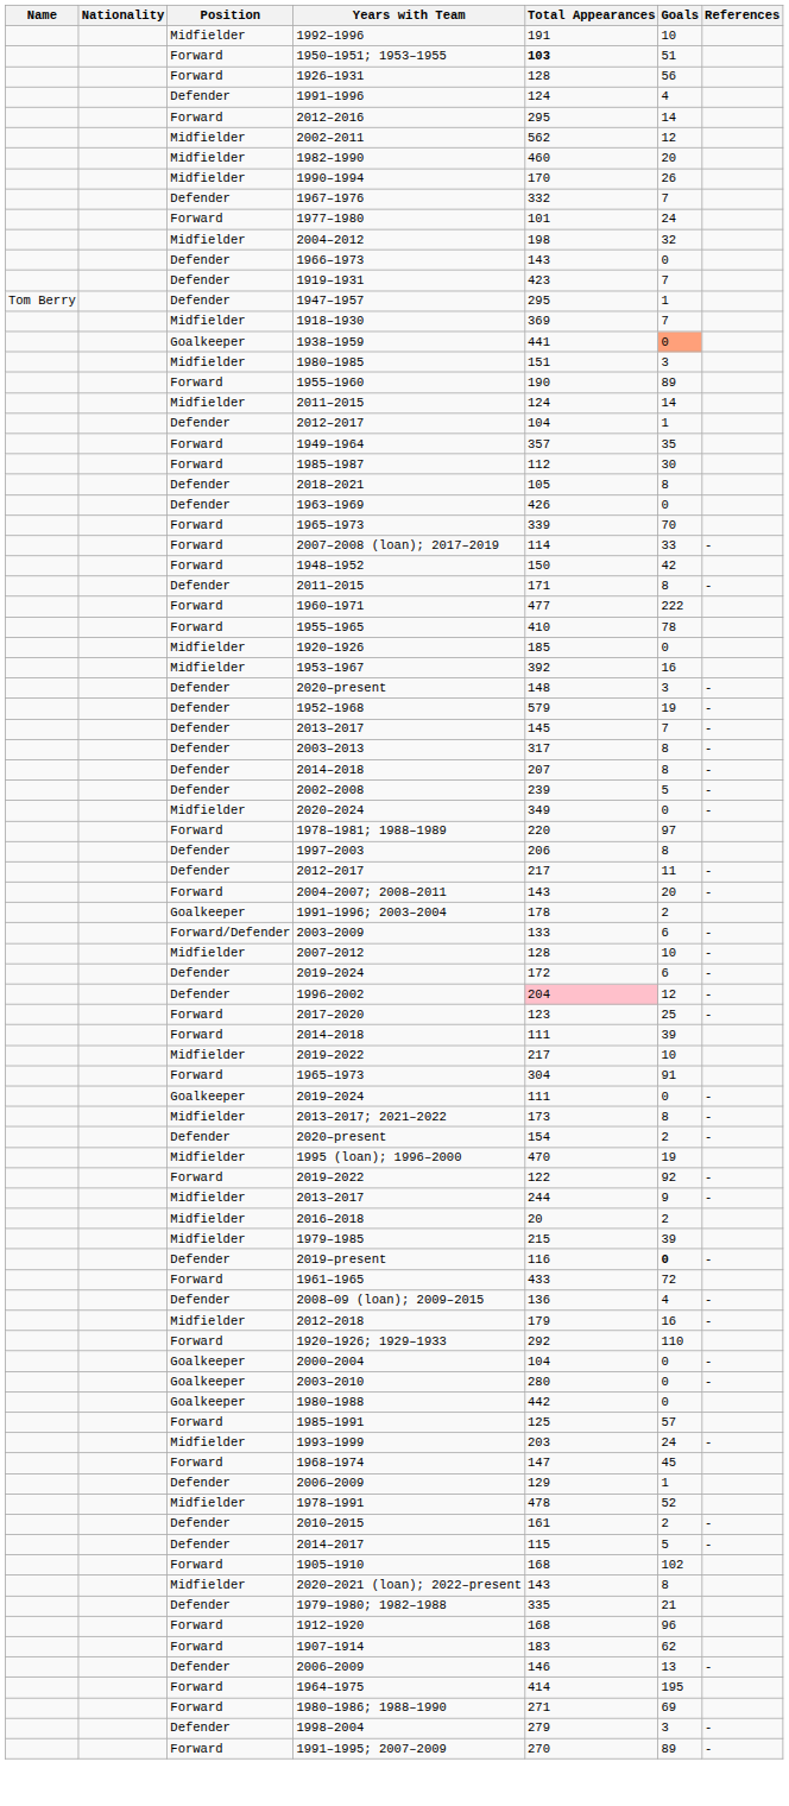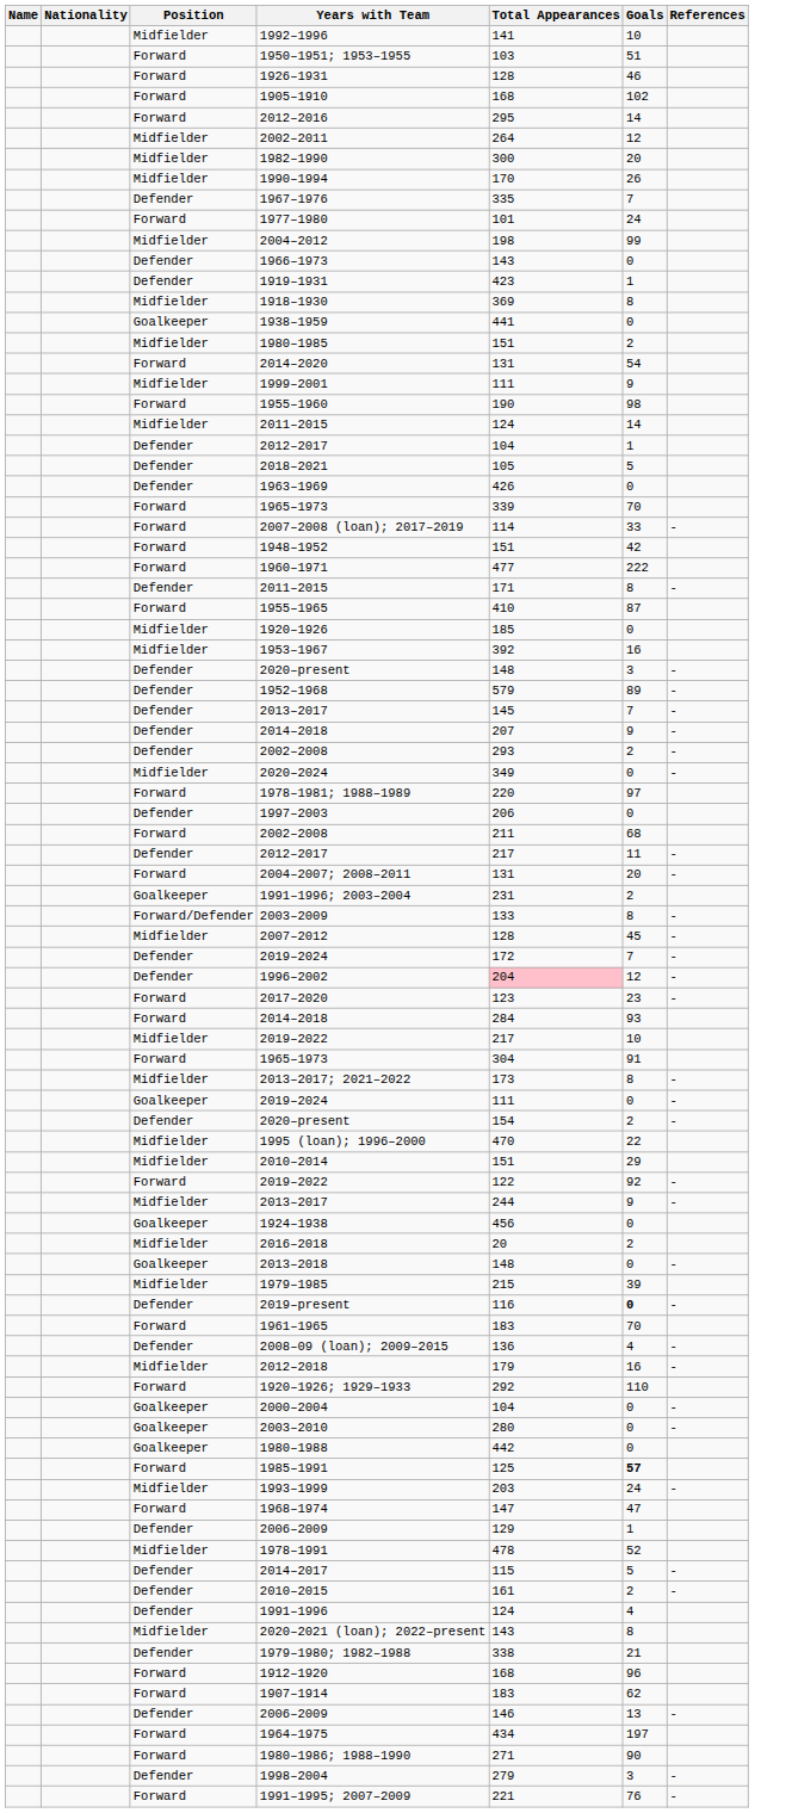1992–1996 | Total Appearances: 191 -> 141
1950–1951; 1953–1955 | Total Appearances: bold -> normal
1926–1931 | Goals: 56 -> 46
rows swapped: 1991–1996 <-> 1905–1910
2002–2011 | Total Appearances: 562 -> 264
1982–1990 | Total Appearances: 460 -> 300
1967–1976 | Total Appearances: 332 -> 335
2004–2012 | Goals: 32 -> 99
1919–1931 | Goals: 7 -> 1
- row: Tom Berry | Defender | 1947–1957 | 295 | 1
1918–1930 | Goals: 7 -> 8
1938–1959 | Goals: lightsalmon background -> no background
1980–1985 | Goals: 3 -> 2
+ row: Forward | 2014–2020 | 131 | 54
+ row: Midfielder | 1999–2001 | 111 | 9
1955–1960 | Goals: 89 -> 98
- row: Forward | 1949–1964 | 357 | 35
- row: Forward | 1985–1987 | 112 | 30
2018–2021 | Goals: 8 -> 5
1948–1952 | Total Appearances: 150 -> 151
rows swapped: Defender / 2011–2015 <-> 1960–1971
1955–1965 | Goals: 78 -> 87
1952–1968 | Goals: 19 -> 89
- row: Defender | 2003–2013 | 317 | 8 | -
Defender / 2014–2018 | Goals: 8 -> 9
Defender / 2002–2008 | Total Appearances: 239 -> 293
Defender / 2002–2008 | Goals: 5 -> 2
1997–2003 | Goals: 8 -> 0
+ row: Forward | 2002–2008 | 211 | 68
2004–2007; 2008–2011 | Total Appearances: 143 -> 131
1991–1996; 2003–2004 | Total Appearances: 178 -> 231
2003–2009 | Goals: 6 -> 8
2007–2012 | Goals: 10 -> 45
Defender / 2019–2024 | Goals: 6 -> 7
2017–2020 | Goals: 25 -> 23
Forward / 2014–2018 | Total Appearances: 111 -> 284
Forward / 2014–2018 | Goals: 39 -> 93
rows swapped: 2013–2017; 2021–2022 <-> Goalkeeper / 2019–2024
1995 (loan); 1996–2000 | Goals: 19 -> 22
+ row: Midfielder | 2010–2014 | 151 | 29
+ row: Goalkeeper | 1924–1938 | 456 | 0
+ row: Goalkeeper | 2013–2018 | 148 | 0 | -
1961–1965 | Total Appearances: 433 -> 183
1961–1965 | Goals: 72 -> 70
1985–1991 | Goals: normal -> bold
1968–1974 | Goals: 45 -> 47
rows swapped: 2014–2017 <-> 2010–2015
1979–1980; 1982–1988 | Total Appearances: 335 -> 338
1964–1975 | Total Appearances: 414 -> 434
1964–1975 | Goals: 195 -> 197
1980–1986; 1988–1990 | Goals: 69 -> 90
1991–1995; 2007–2009 | Total Appearances: 270 -> 221
1991–1995; 2007–2009 | Goals: 89 -> 76
